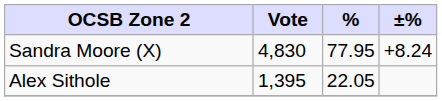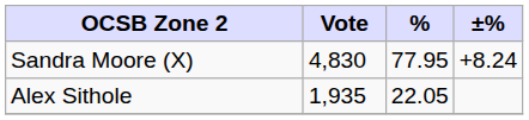Alex Sithole | Vote: 1,395 -> 1,935
